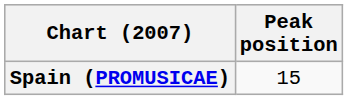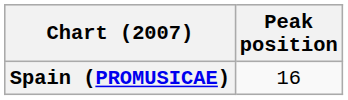Spain (PROMUSICAE) | Peak position: 15 -> 16
